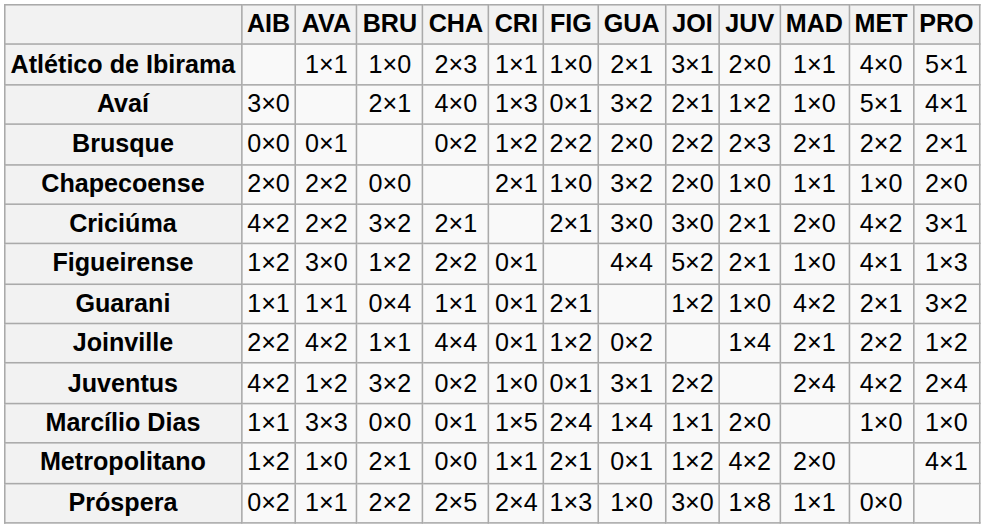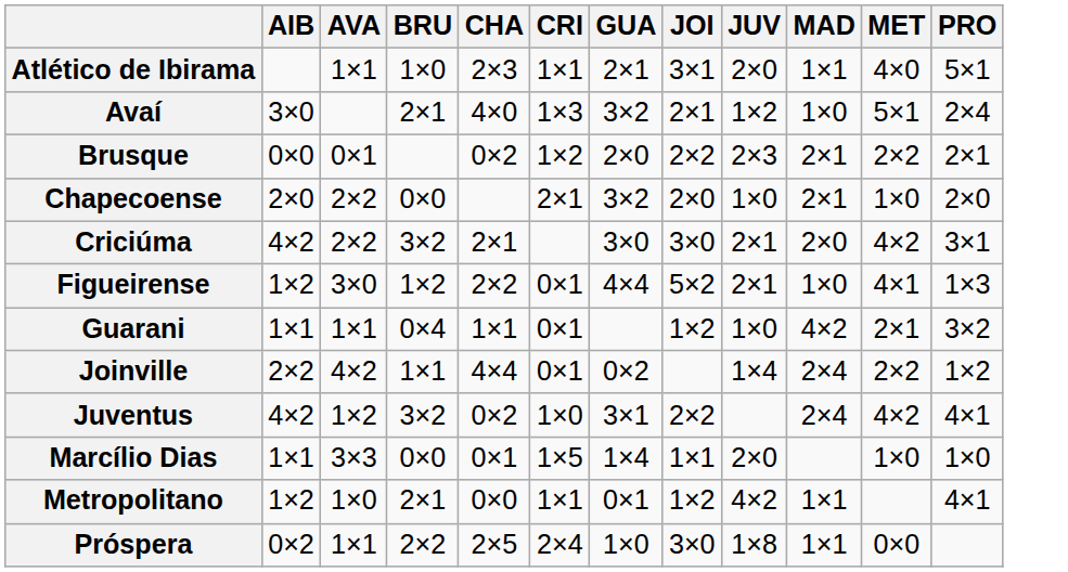- column: FIG | 1×0 | 0×1 | 2×2 | 1×0 | 2×1 | 2×1 | 1×2 | 0×1 | 2×4 | 2×1 | 1×3
Avaí | PRO: 4×1 -> 2×4
Chapecoense | MAD: 1×1 -> 2×1
Joinville | MAD: 2×1 -> 2×4
Juventus | PRO: 2×4 -> 4×1
Metropolitano | MAD: 2×0 -> 1×1
